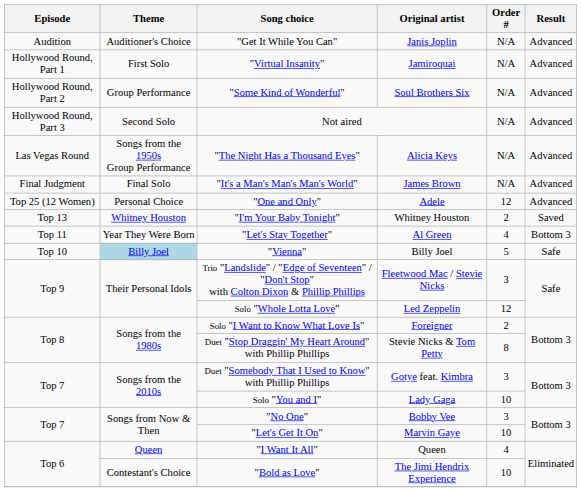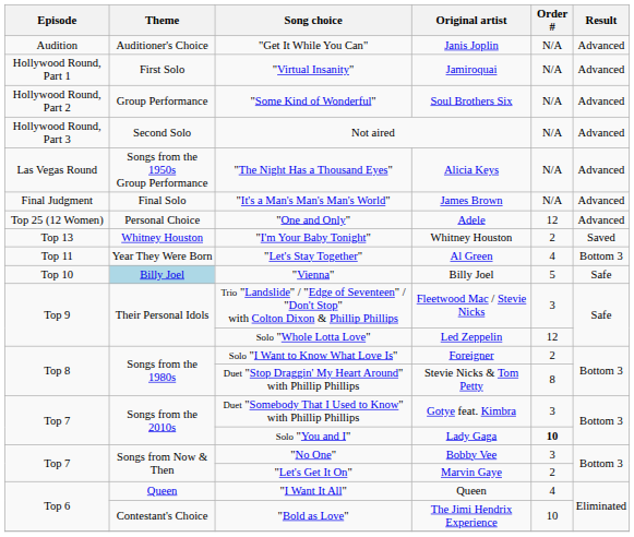Solo "You and I" | Order #: normal -> bold
"Let's Get It On" | Order #: 10 -> 2
